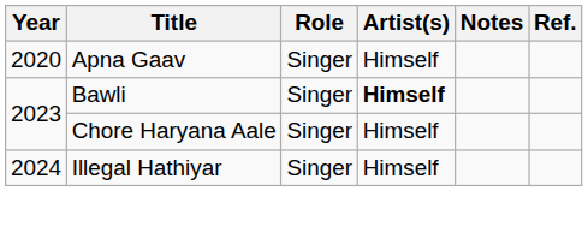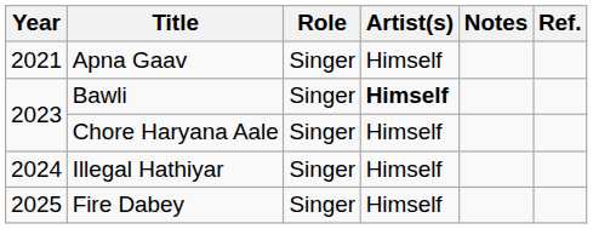Apna Gaav | Year: 2020 -> 2021
+ row: 2025 | Fire Dabey | Singer | Himself
